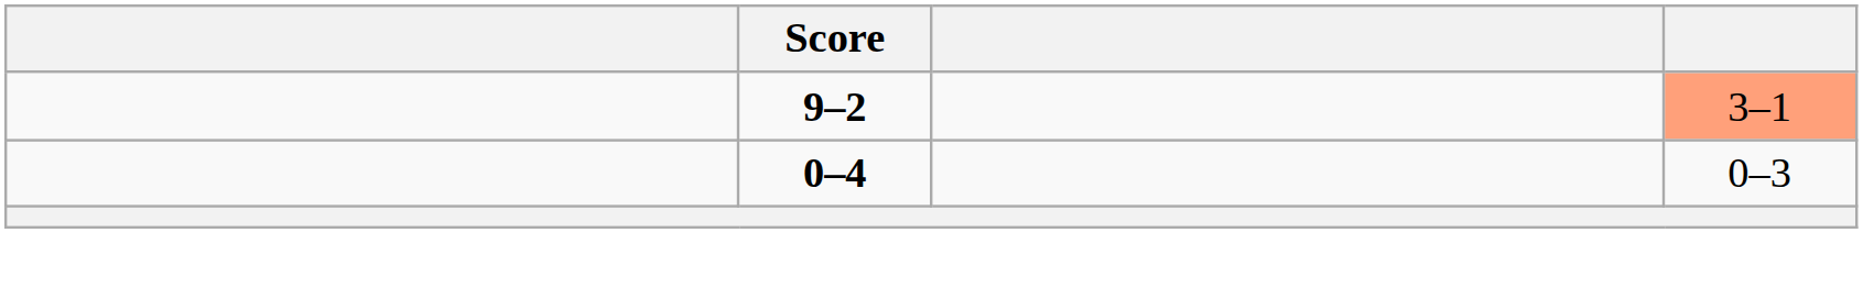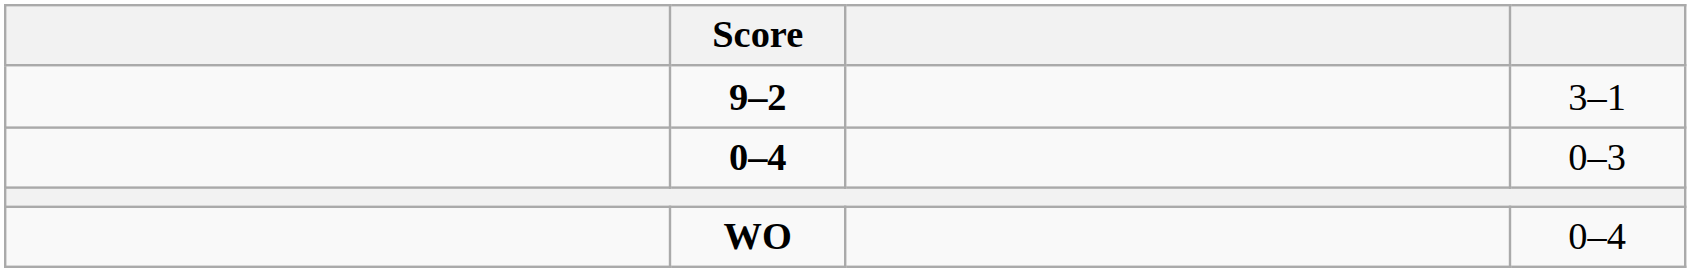9–2 | column 4: lightsalmon background -> no background
+ row: WO | 0–4
